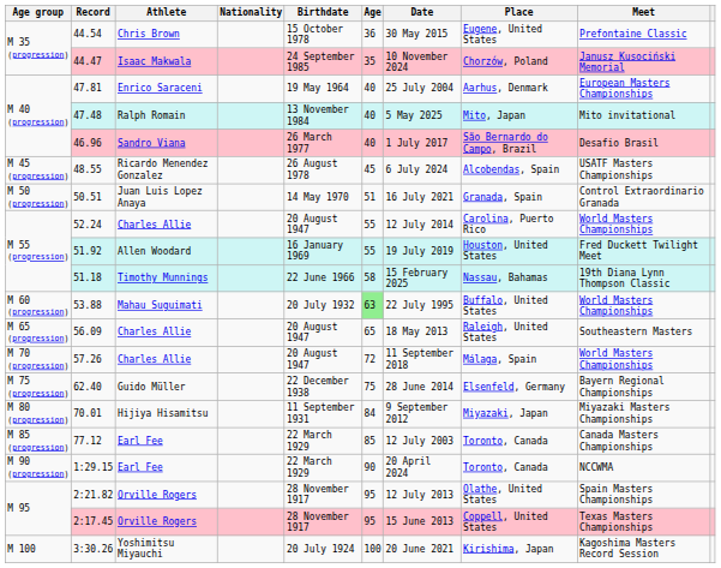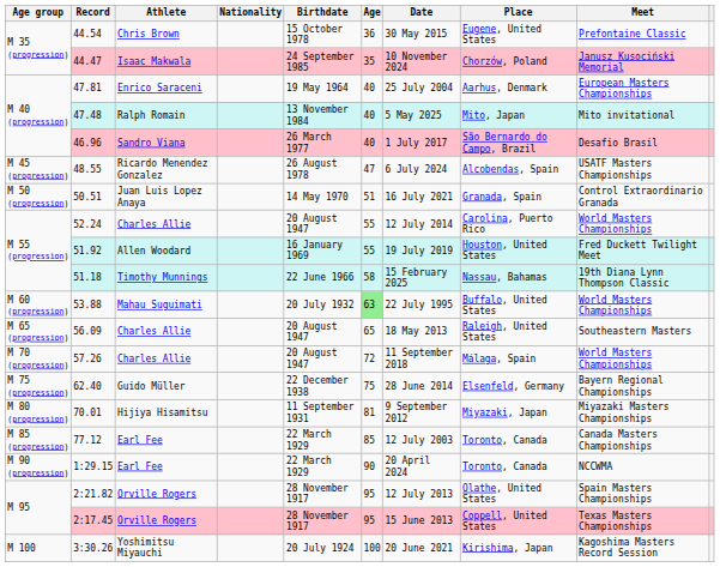48.55 | Age: 45 -> 47
70.01 | Age: 84 -> 81
